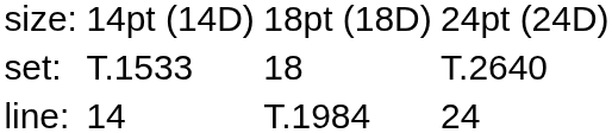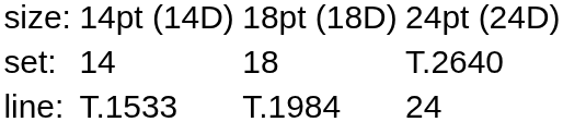set: | column 2: T.1533 -> 14
line: | column 2: 14 -> T.1533
